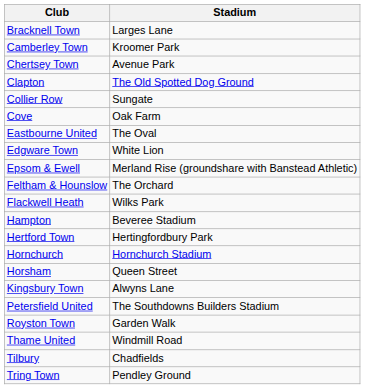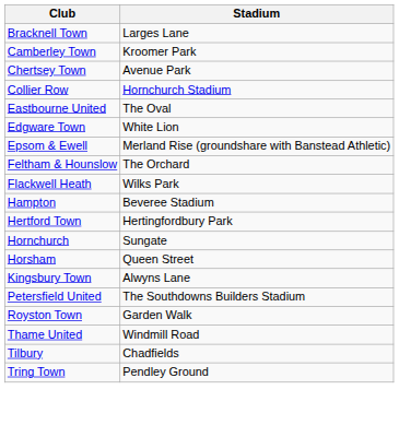- row: Clapton | The Old Spotted Dog Ground
Collier Row | Stadium: Sungate -> Hornchurch Stadium
- row: Cove | Oak Farm
Hornchurch | Stadium: Hornchurch Stadium -> Sungate
